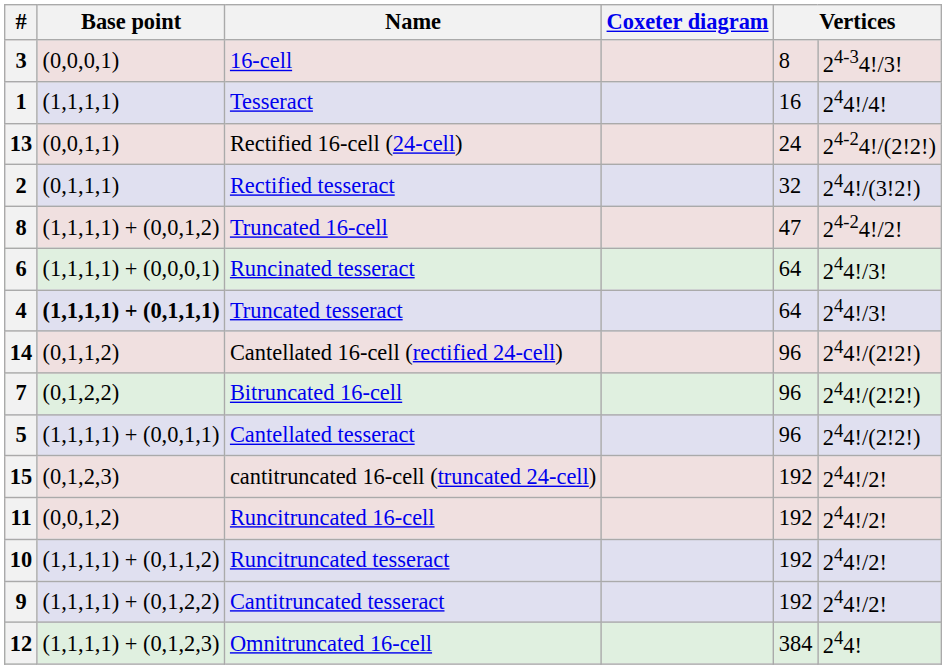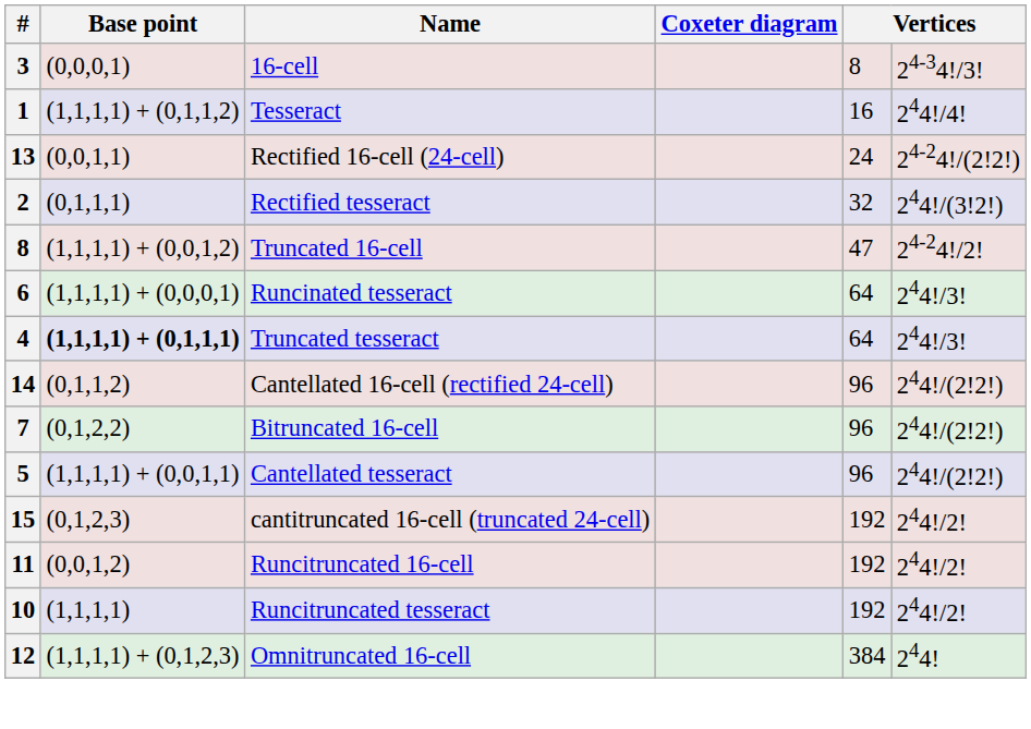Tesseract | Base point: (1,1,1,1) -> (1,1,1,1) + (0,1,1,2)
Runcitruncated tesseract | Base point: (1,1,1,1) + (0,1,1,2) -> (1,1,1,1)
- row: 9 | (1,1,1,1) + (0,1,2,2) | Cantitruncated tesseract | 192 | 244!/2!
